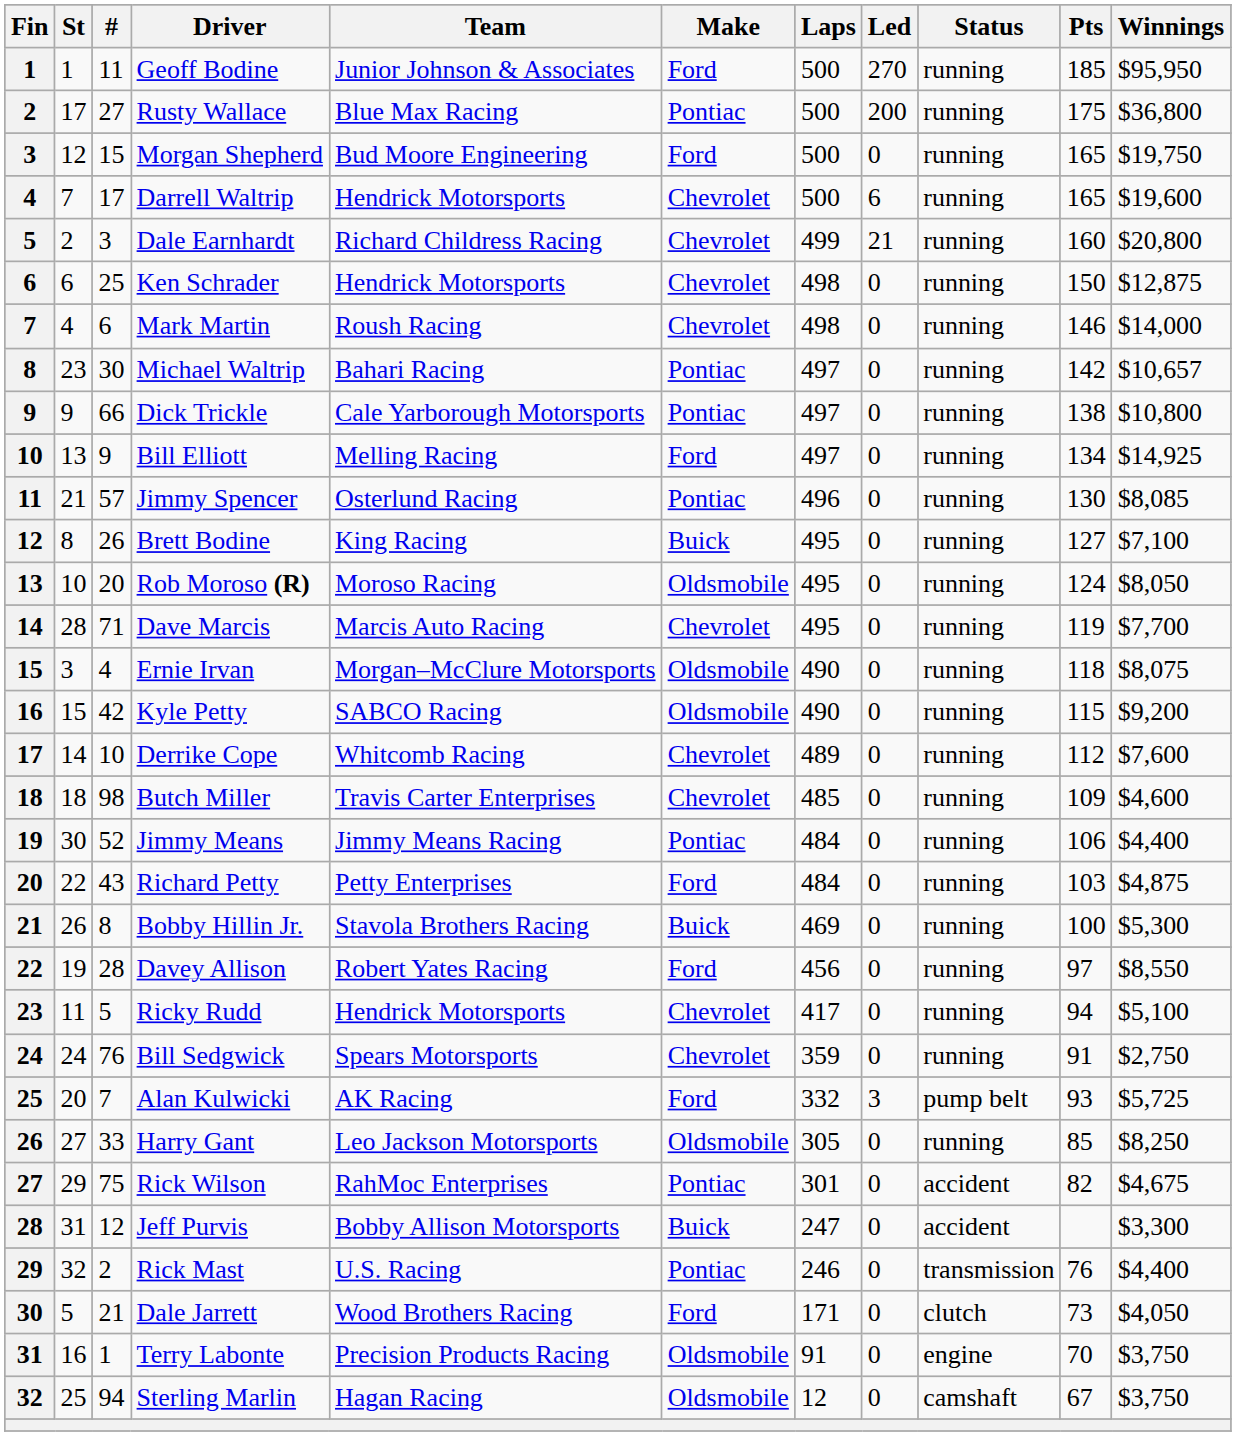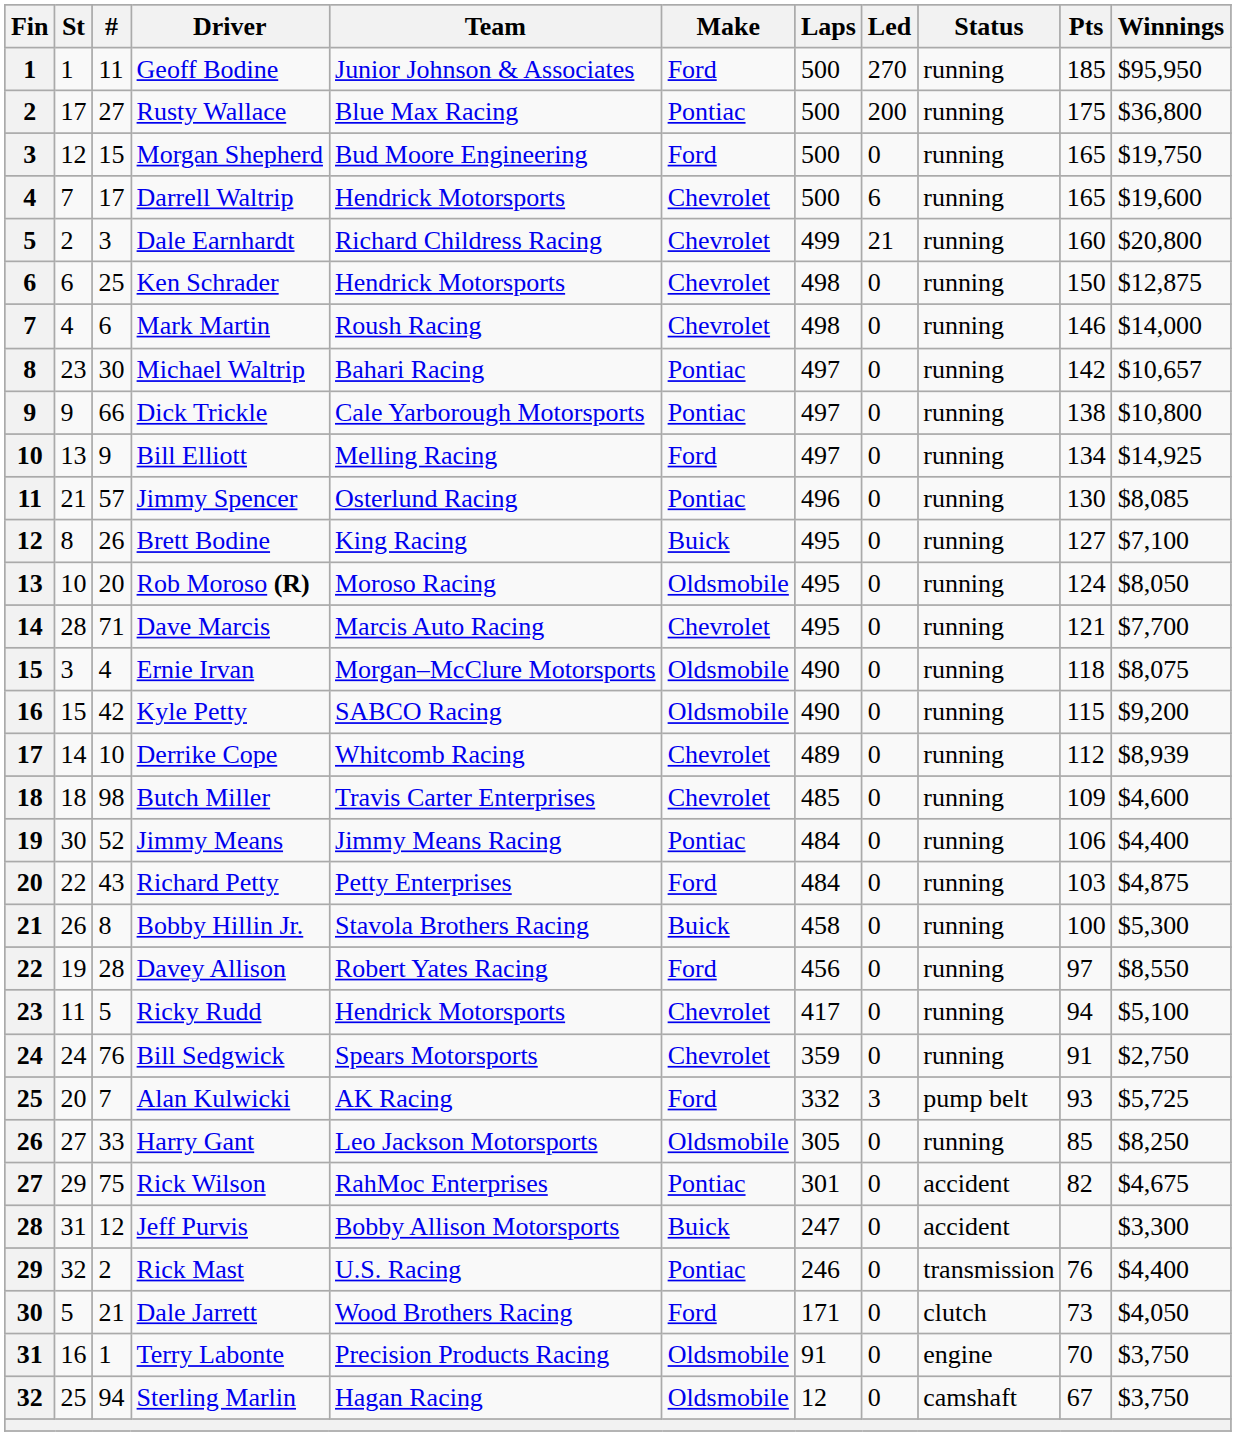Dave Marcis | Pts: 119 -> 121
Derrike Cope | Winnings: $7,600 -> $8,939
Bobby Hillin Jr. | Laps: 469 -> 458
